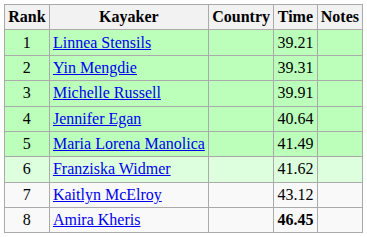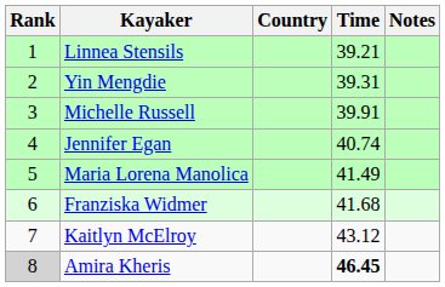Jennifer Egan | Time: 40.64 -> 40.74
Franziska Widmer | Time: 41.62 -> 41.68
Amira Kheris | Rank: no background -> lightgrey background
